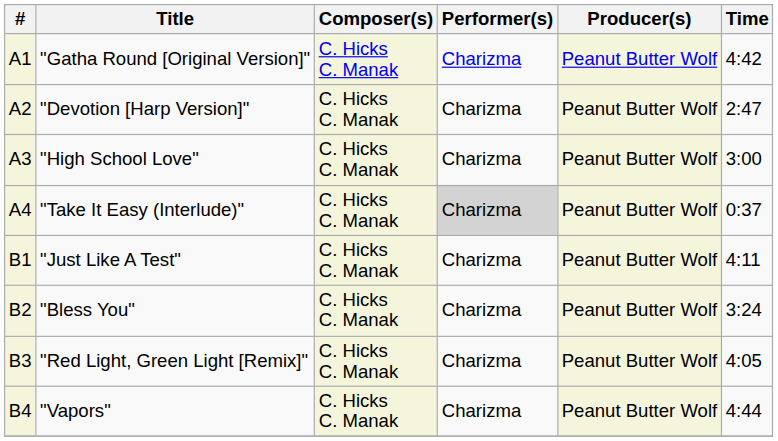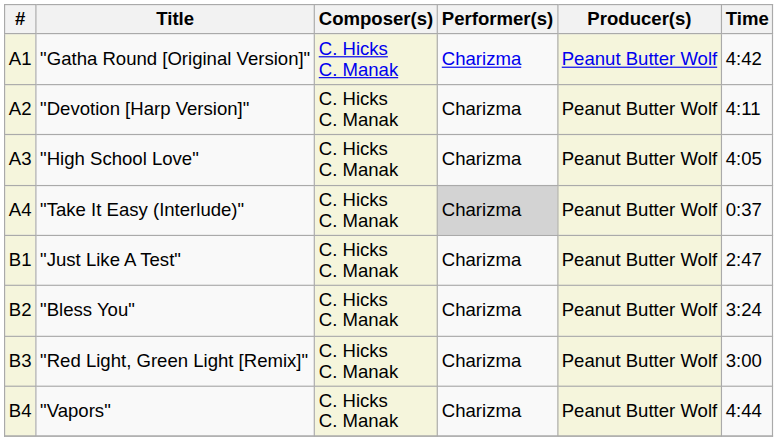"Devotion [Harp Version]" | Time: 2:47 -> 4:11
"High School Love" | Time: 3:00 -> 4:05
"Just Like A Test" | Time: 4:11 -> 2:47
"Red Light, Green Light [Remix]" | Time: 4:05 -> 3:00
